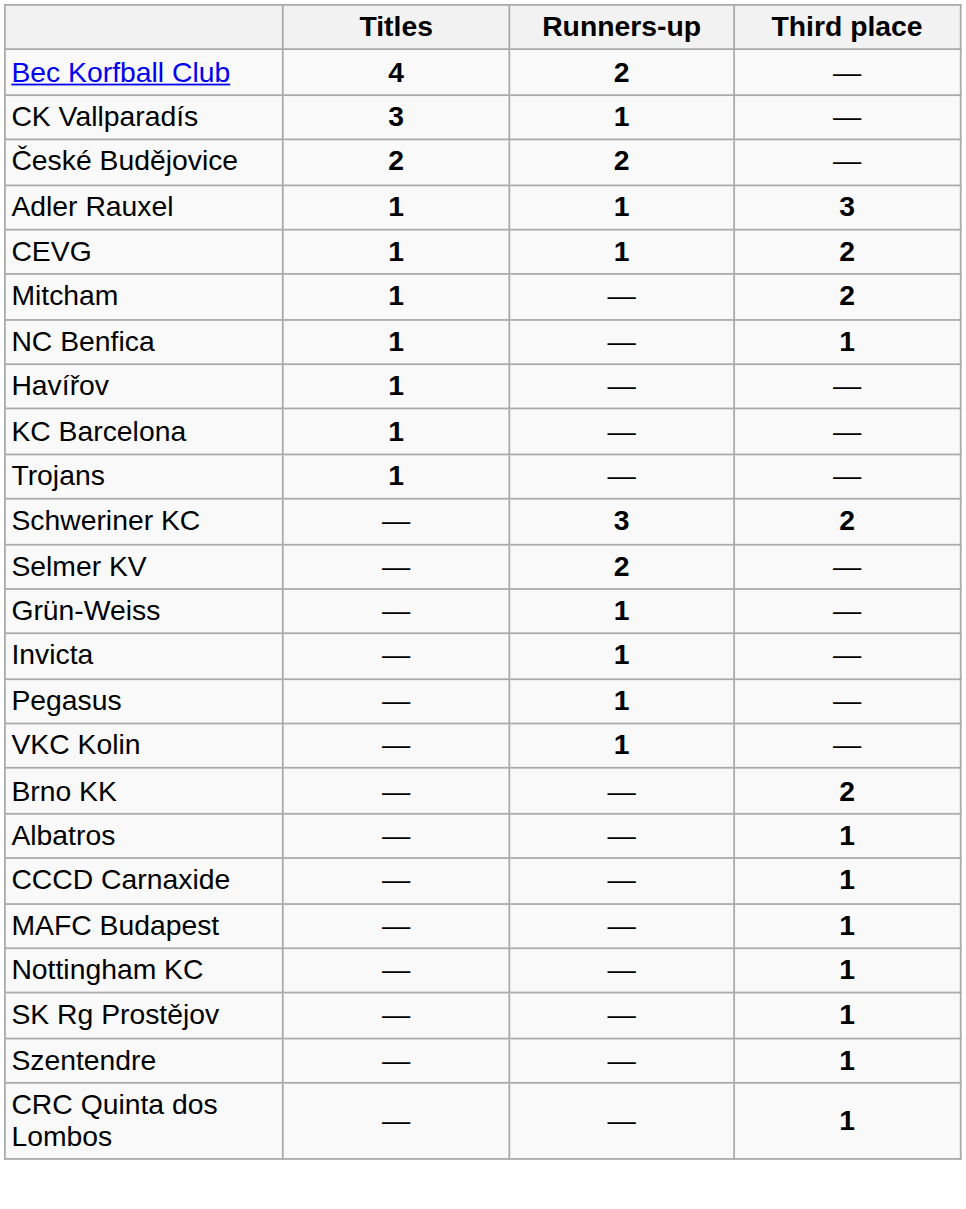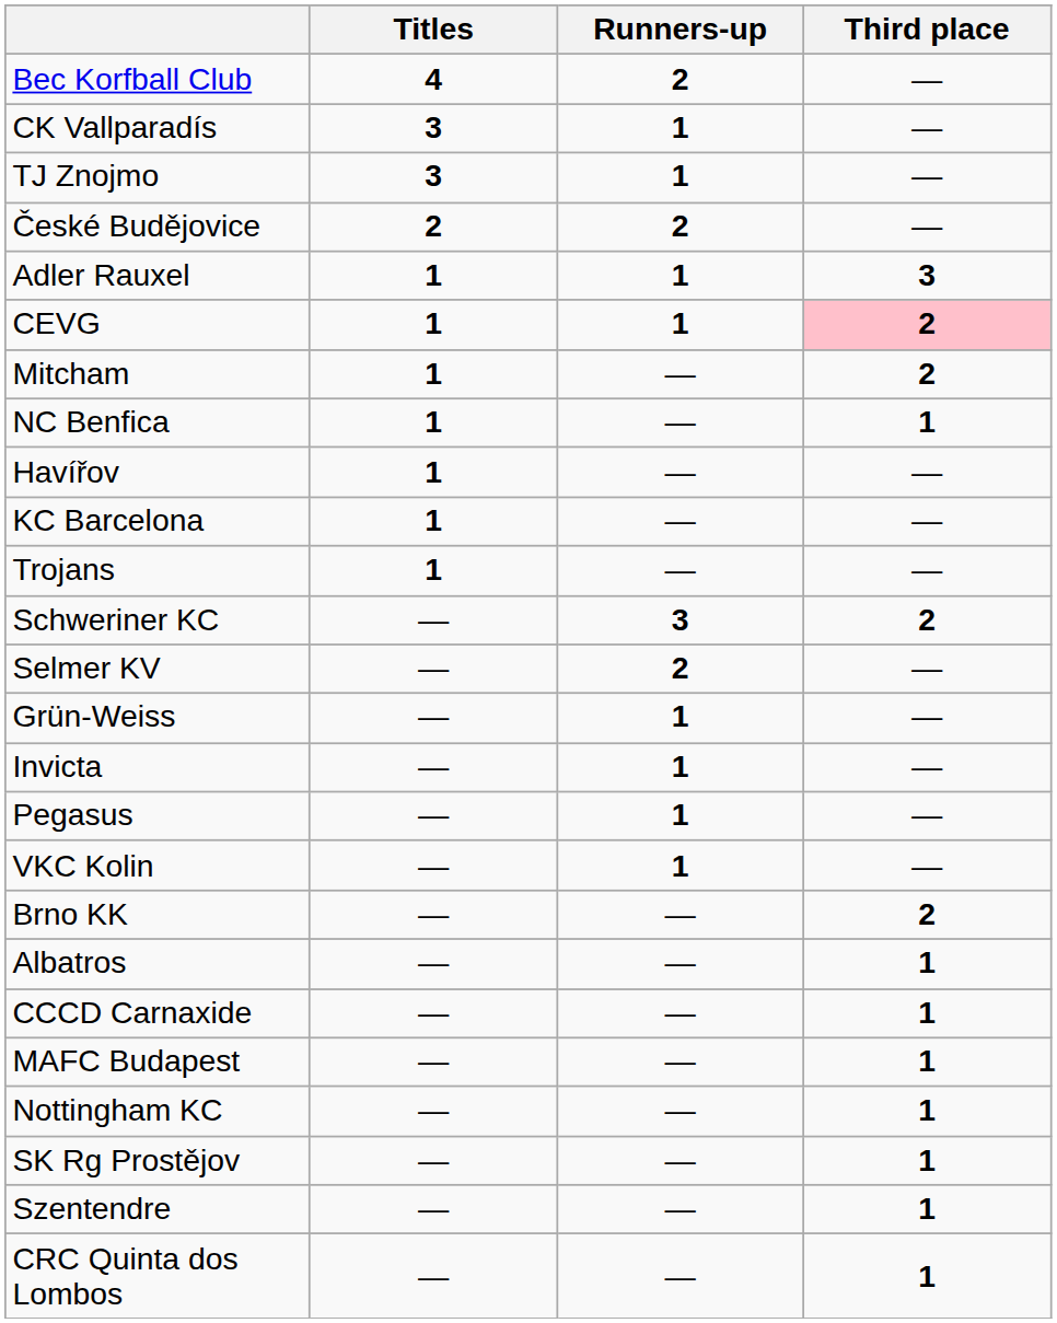+ row: TJ Znojmo | 3 | 1 | —
CEVG | Third place: no background -> pink background
